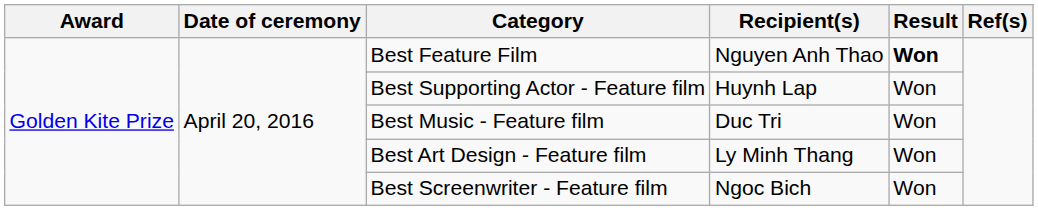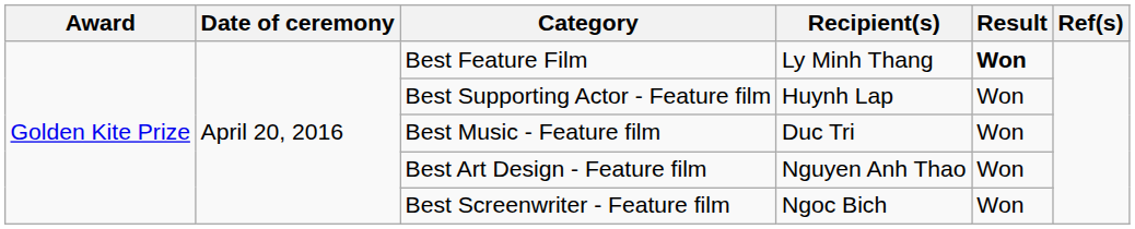Best Feature Film | Recipient(s): Nguyen Anh Thao -> Ly Minh Thang
Best Art Design - Feature film | Recipient(s): Ly Minh Thang -> Nguyen Anh Thao
